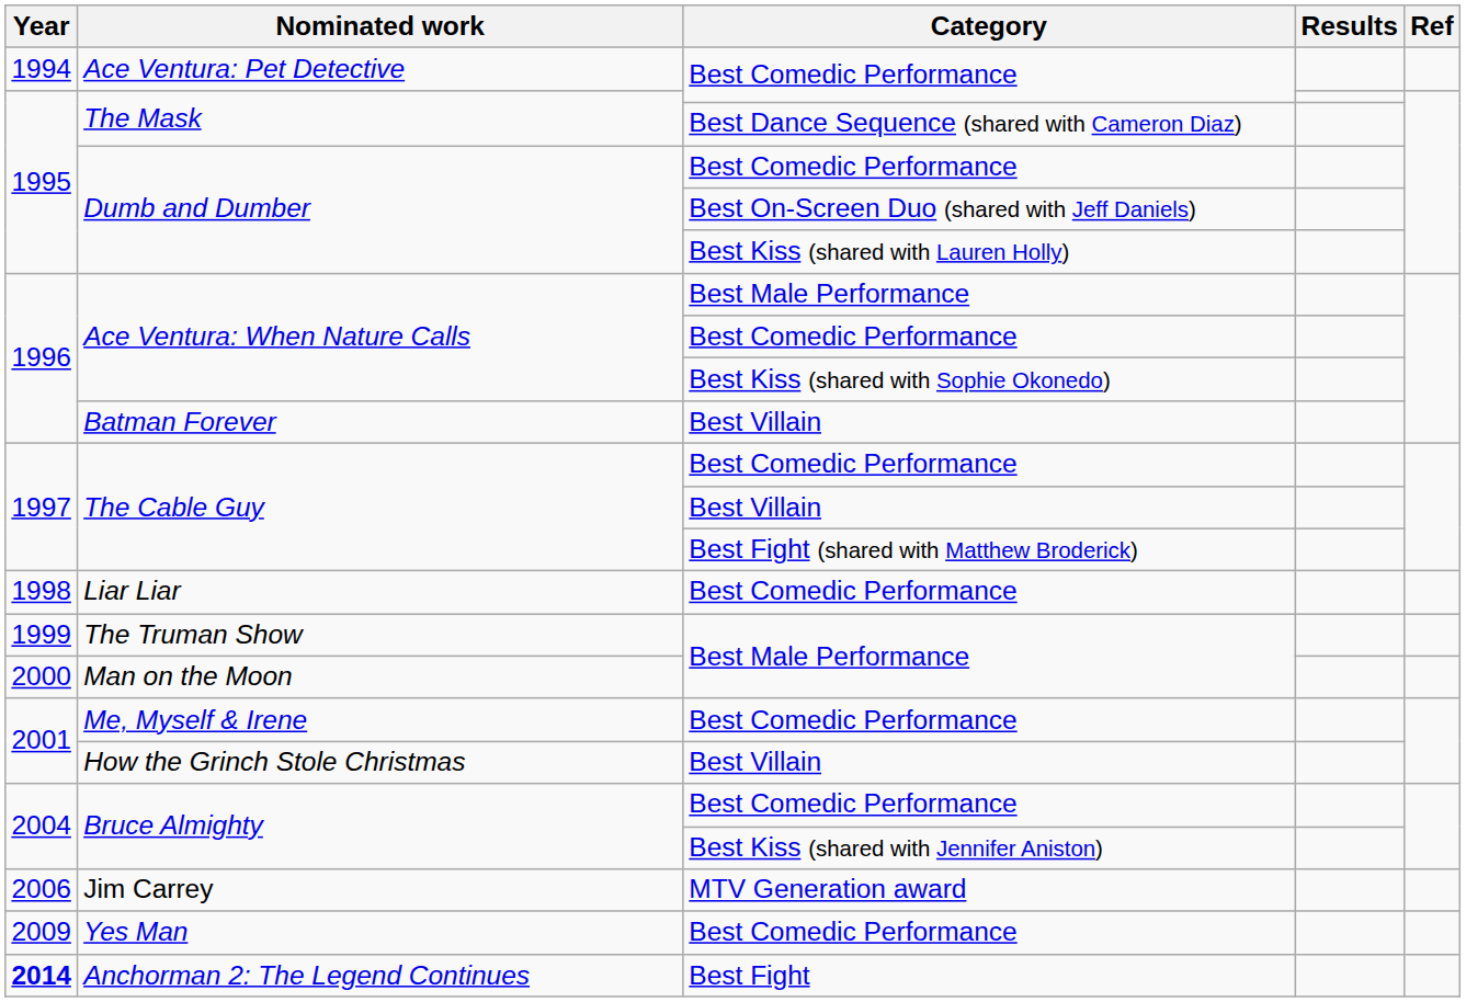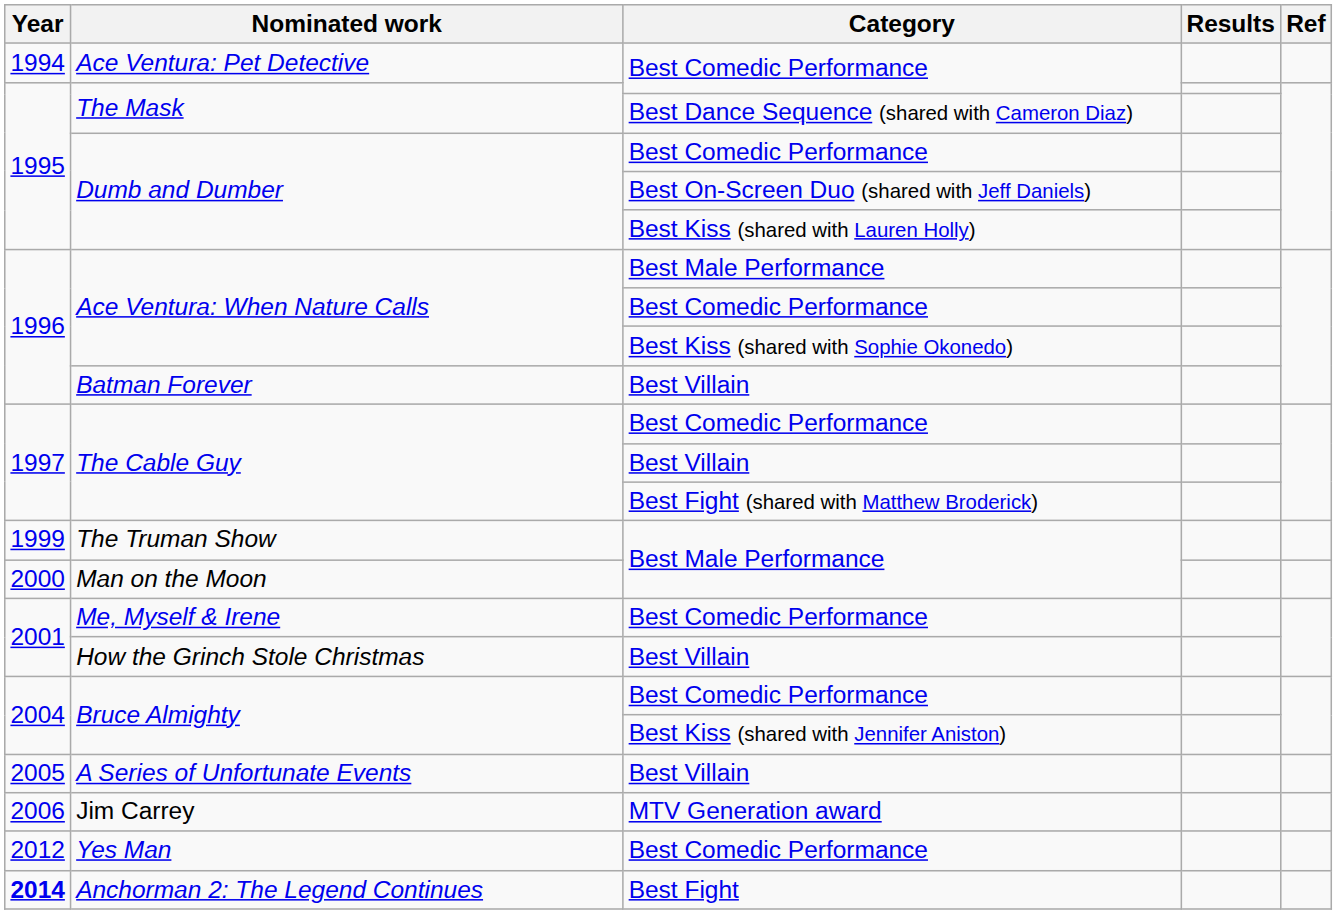- row: 1998 | Liar Liar | Best Comedic Performance
+ row: 2005 | A Series of Unfortunate Events | Best Villain
Yes Man | Year: 2009 -> 2012
